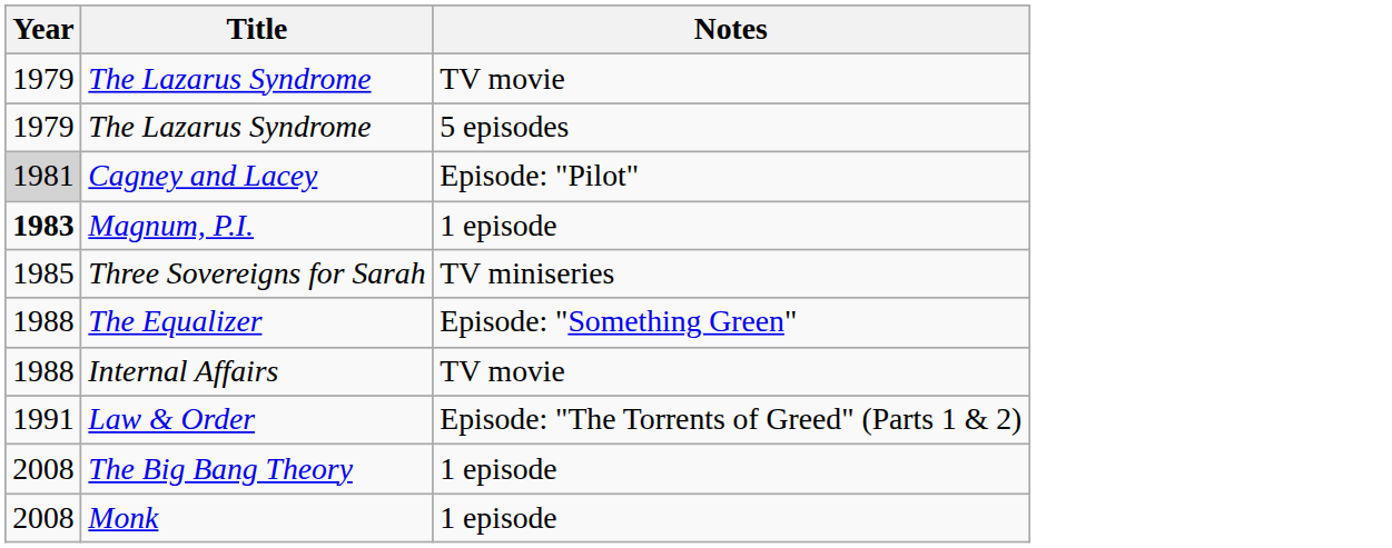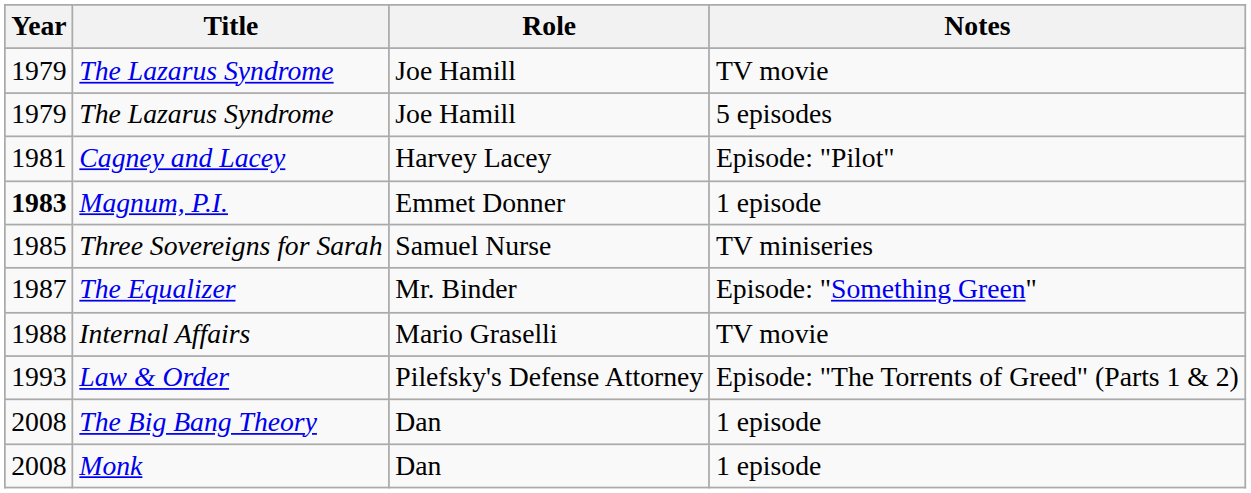+ column: Role | Joe Hamill | Joe Hamill | Harvey Lacey | Emmet Donner | Samuel Nurse | Mr. Binder | Mario Graselli | Pilefsky's Defense Attorney | Dan | Dan
Cagney and Lacey | Year: lightgrey background -> no background
The Equalizer | Year: 1988 -> 1987
Law & Order | Year: 1991 -> 1993
